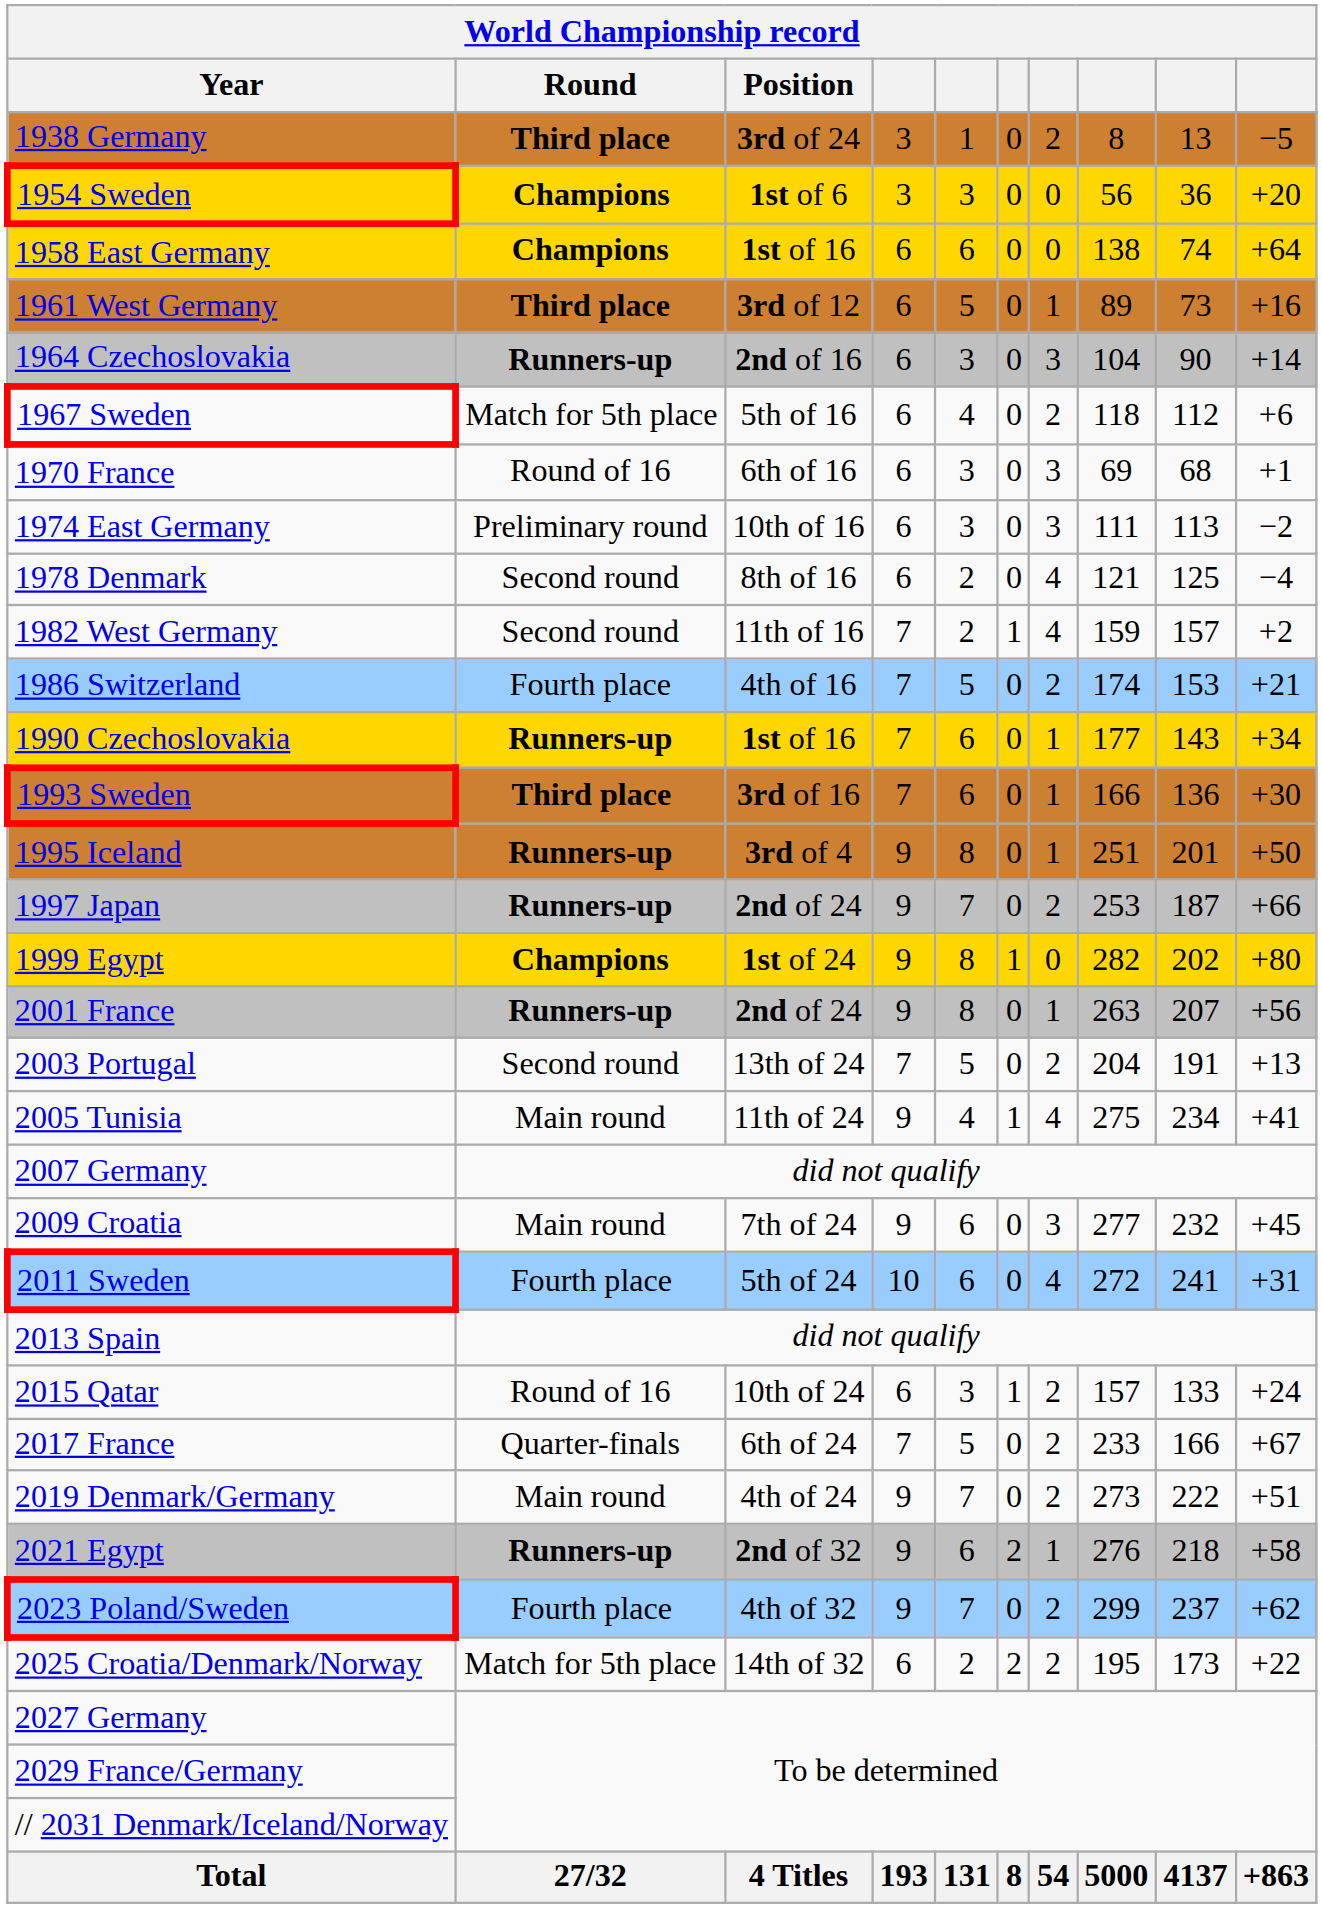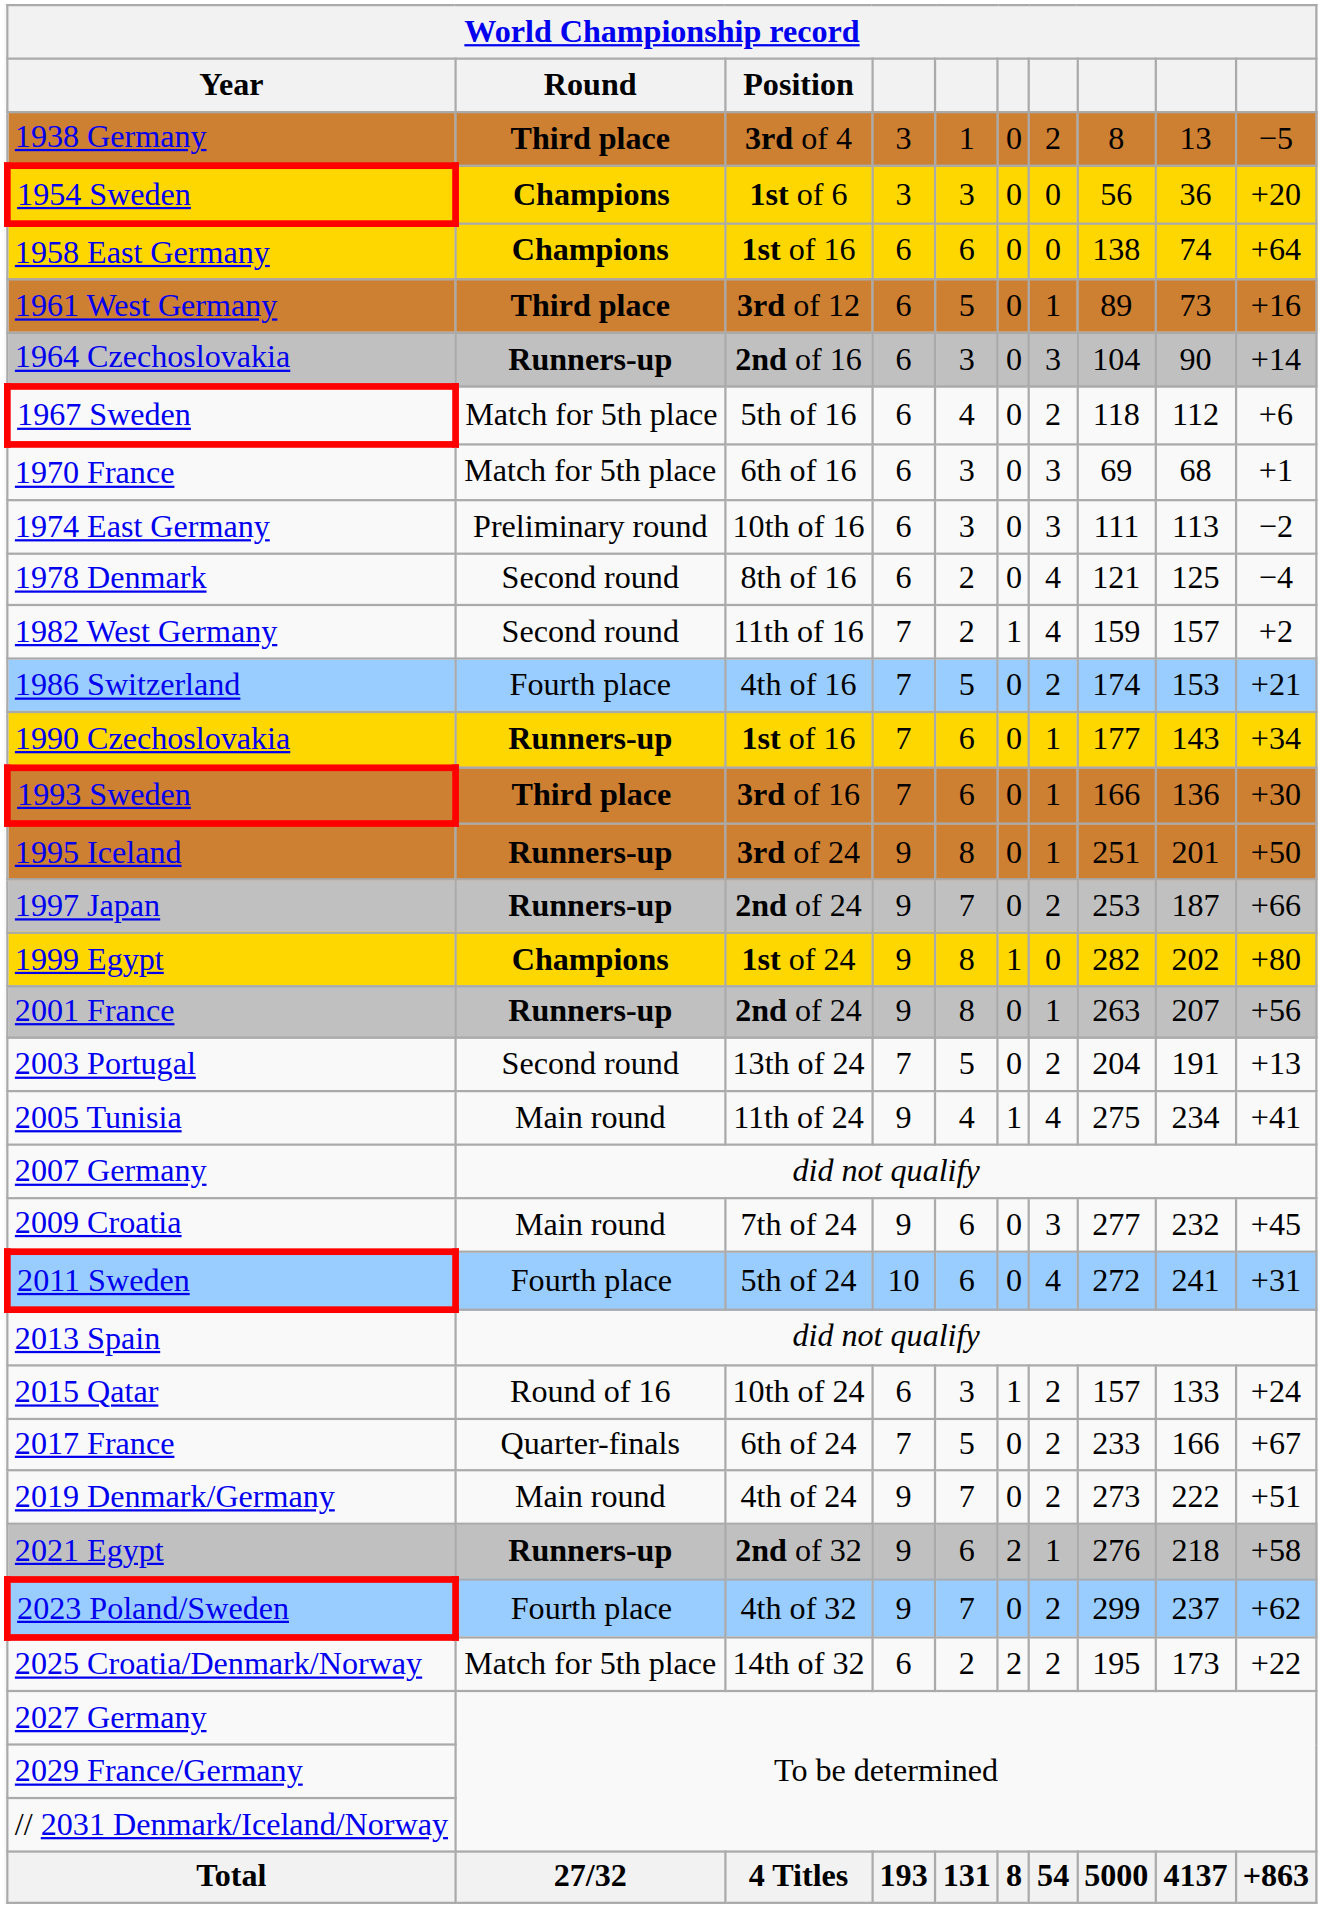1938 Germany | Position: 3rd of 24 -> 3rd of 4
1970 France | Round: Round of 16 -> Match for 5th place
1995 Iceland | Position: 3rd of 4 -> 3rd of 24
